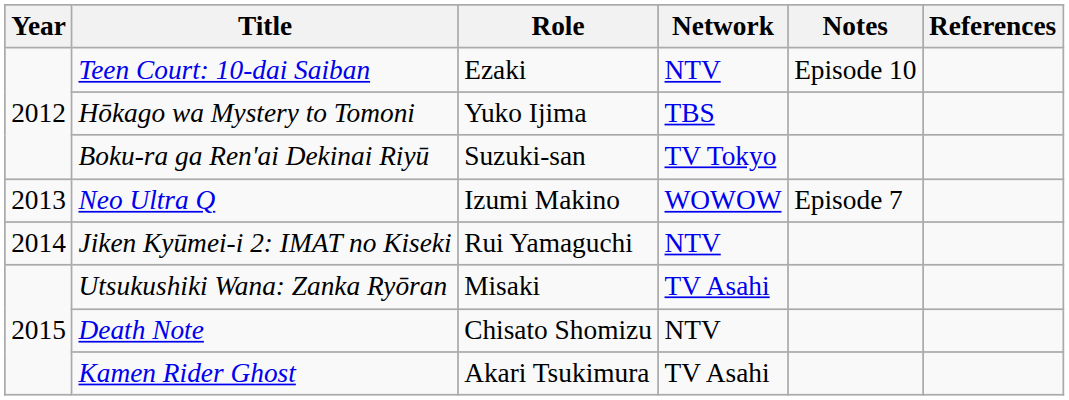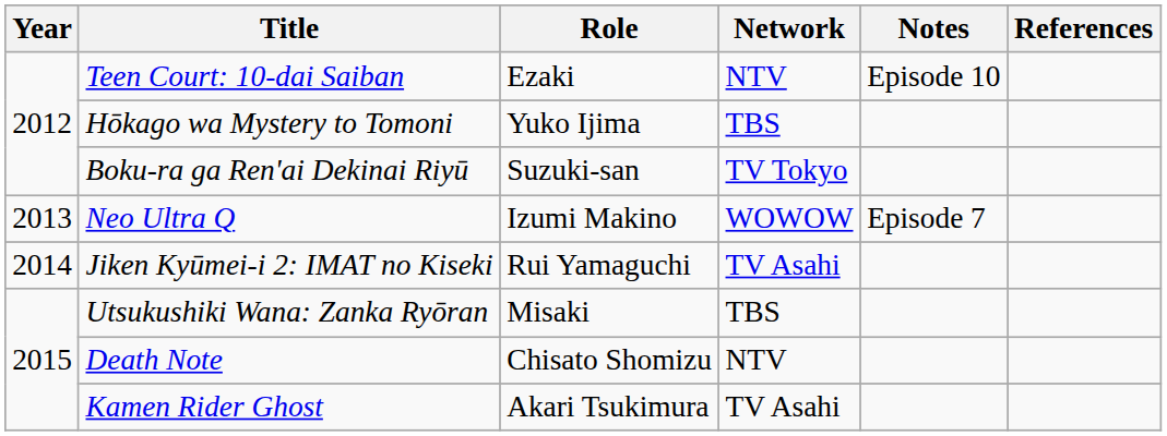Jiken Kyūmei-i 2: IMAT no Kiseki | Network: NTV -> TV Asahi
Utsukushiki Wana: Zanka Ryōran | Network: TV Asahi -> TBS
